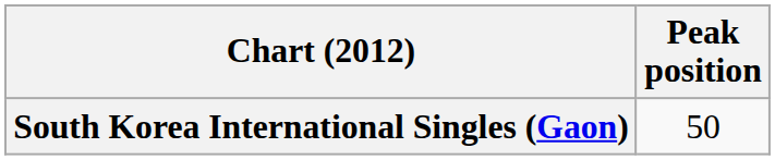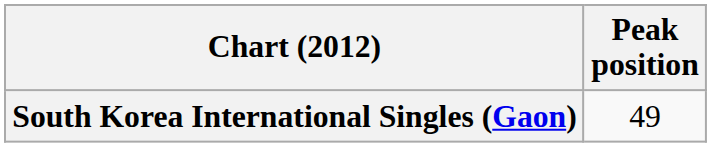South Korea International Singles (Gaon) | Peak position: 50 -> 49
